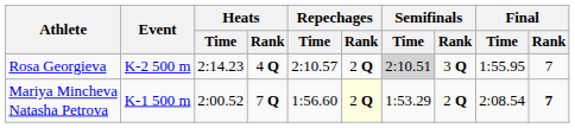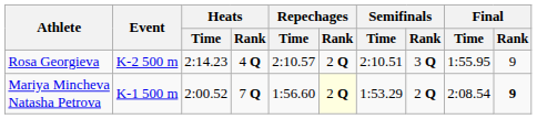Rosa Georgieva | Semifinals / Time: lightgrey background -> no background
Rosa Georgieva | Final / Rank: 7 -> 9
Mariya Mincheva Natasha Petrova | Final / Rank: 7 -> 9
